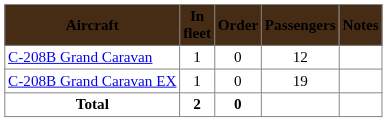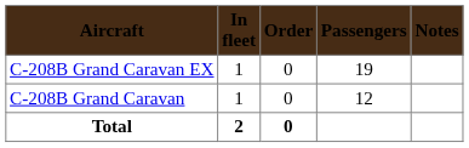rows swapped: C-208B Grand Caravan <-> C-208B Grand Caravan EX
